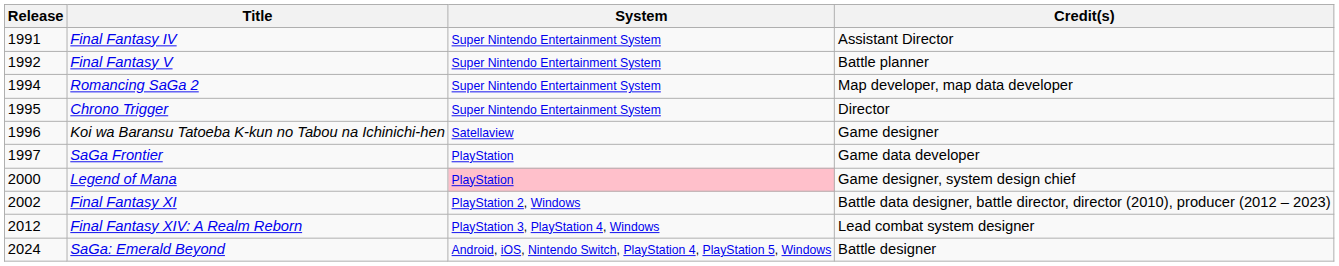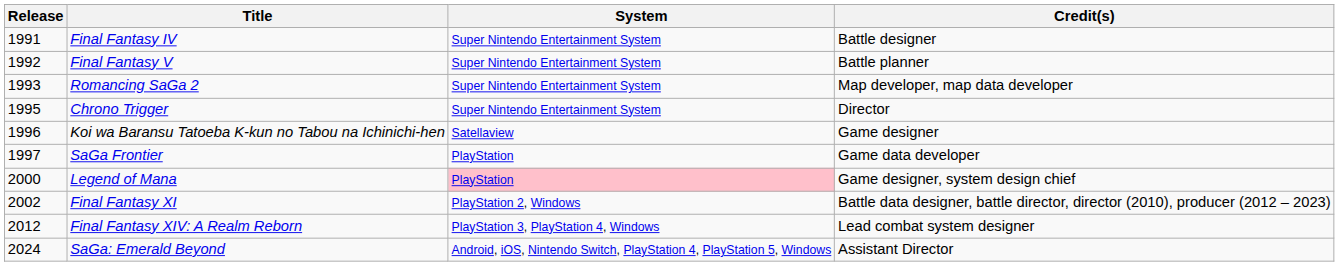Final Fantasy IV | Credit(s): Assistant Director -> Battle designer
Romancing SaGa 2 | Release: 1994 -> 1993
SaGa: Emerald Beyond | Credit(s): Battle designer -> Assistant Director
